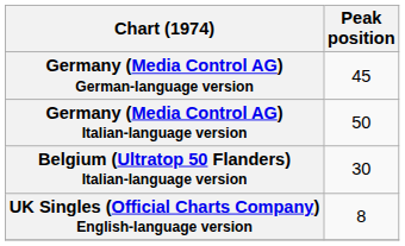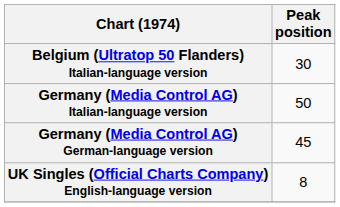rows swapped: Belgium (Ultratop 50 Flanders) Italian-language version <-> Germany (Media Control AG) German-language version
